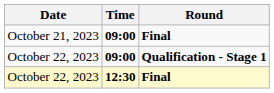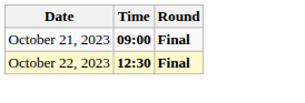- row: October 22, 2023 | 09:00 | Qualification - Stage 1
